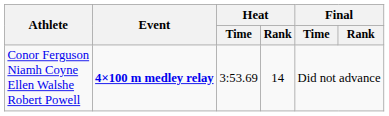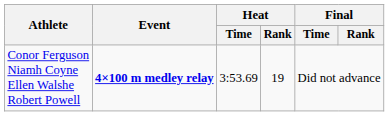Conor Ferguson Niamh Coyne Ellen Walshe Robert Powell | Heat / Rank: 14 -> 19
